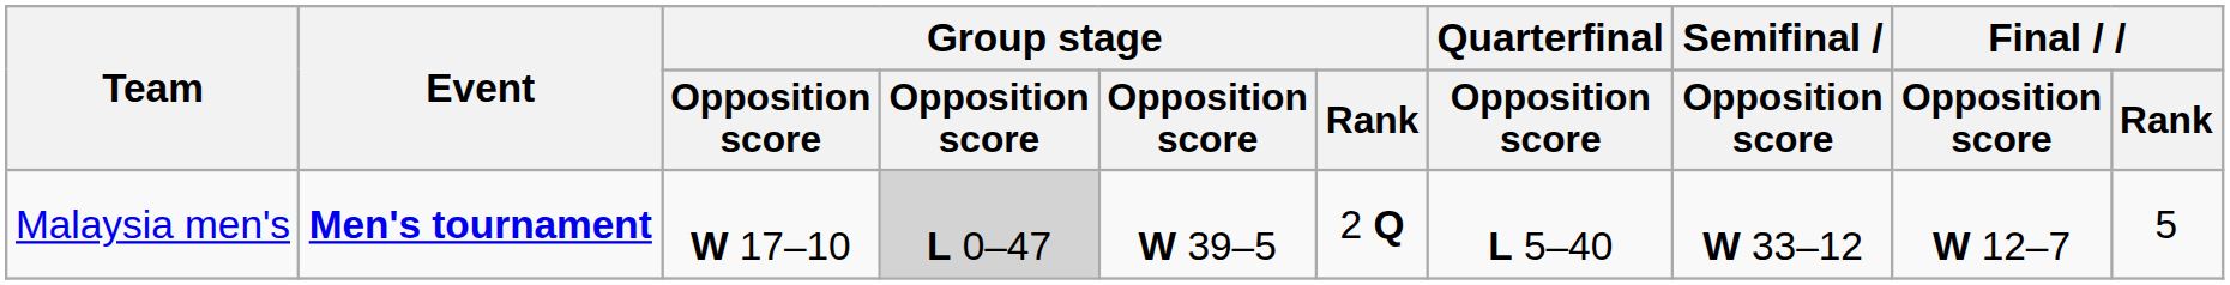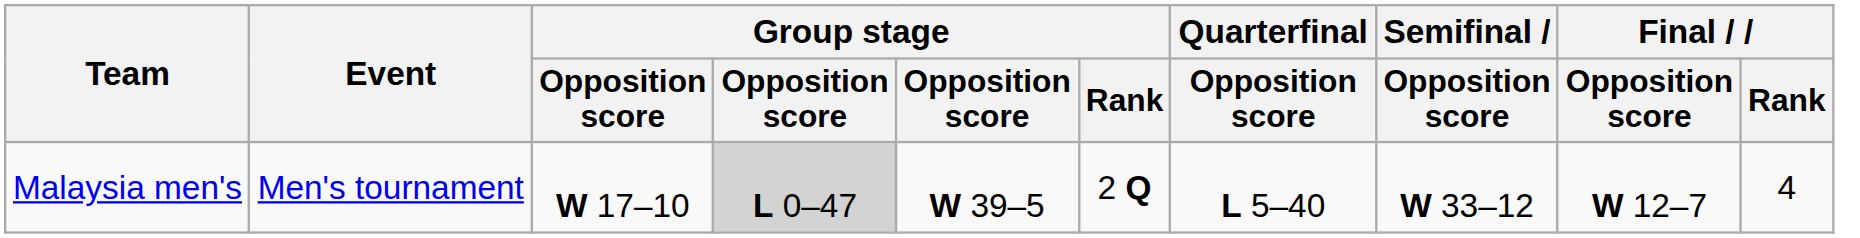Malaysia men's | Event: bold -> normal
Malaysia men's | Final / Rank: 5 -> 4
